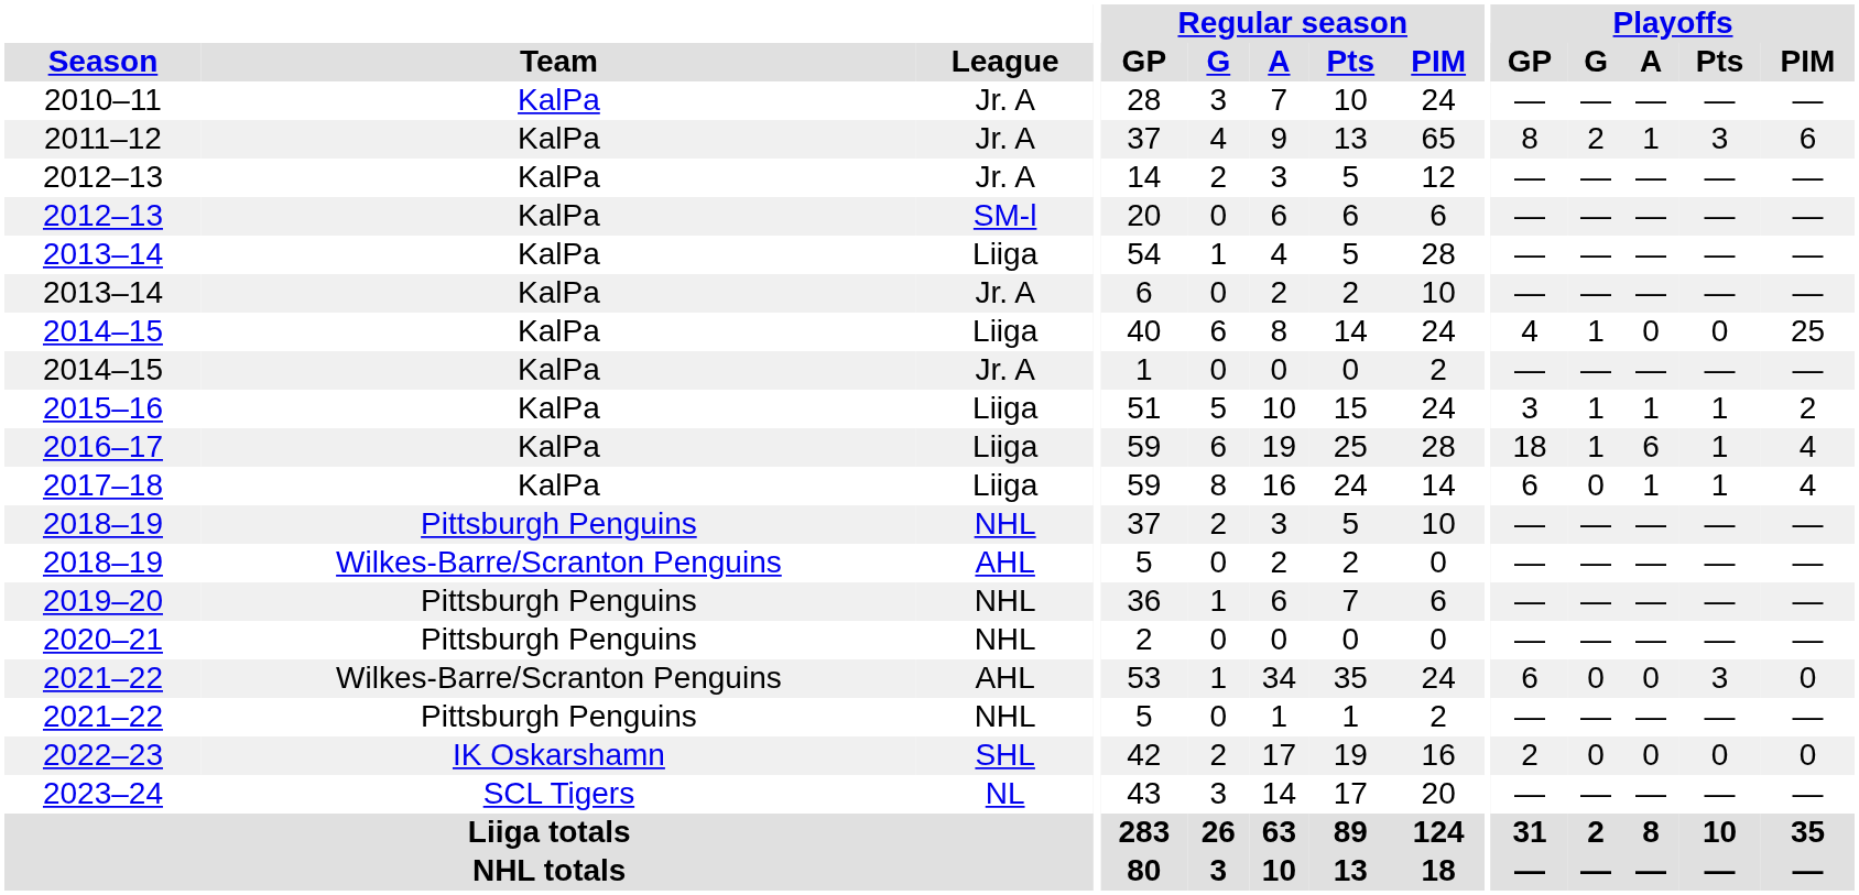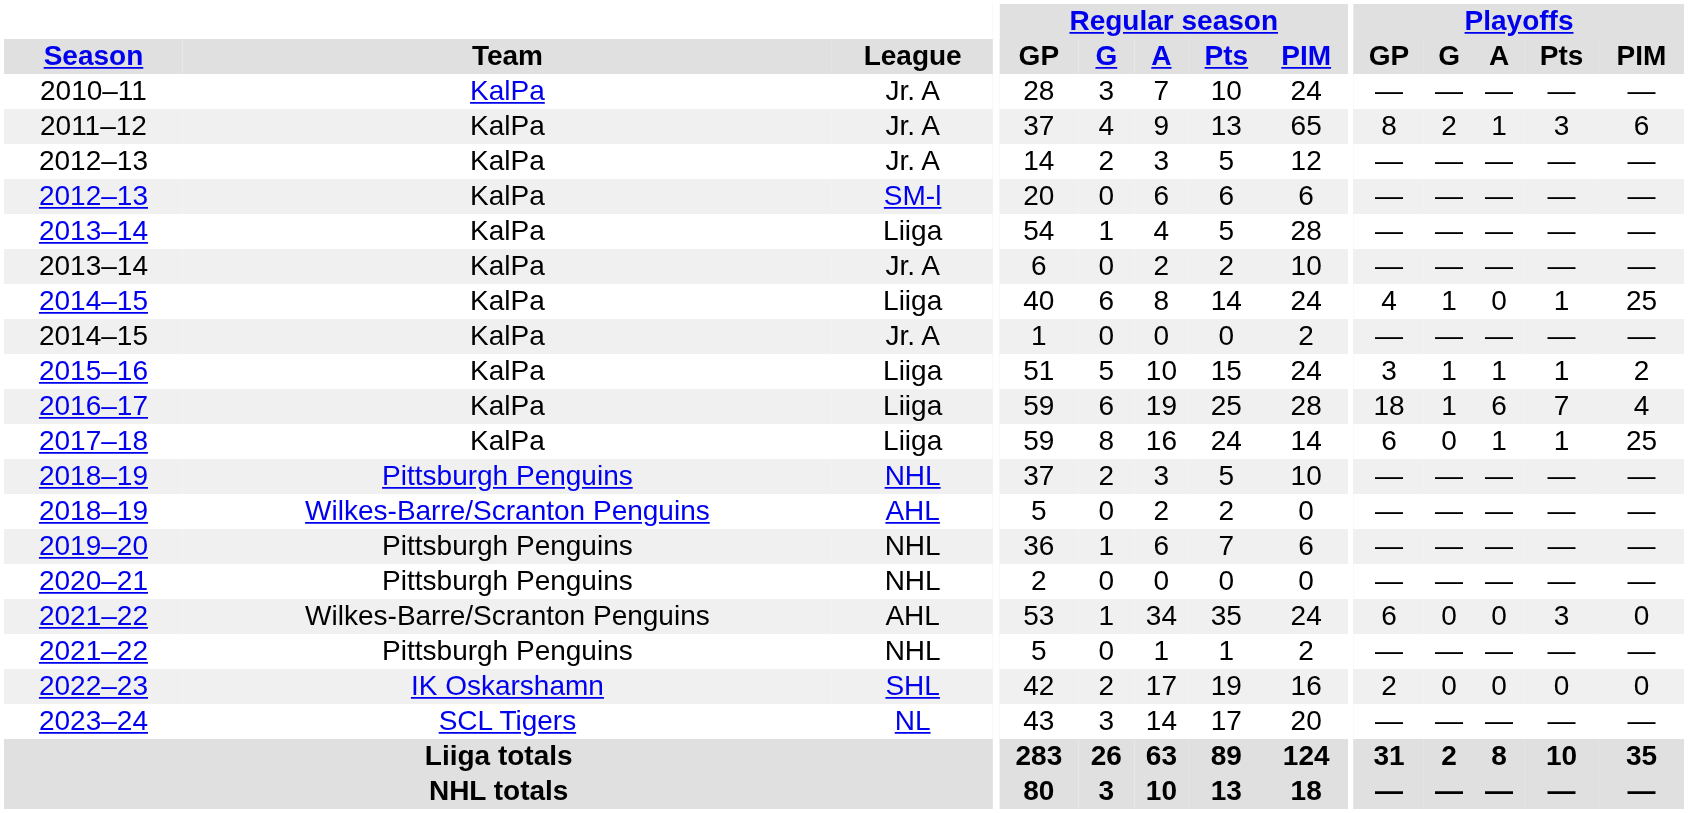2014–15 / Liiga | Playoffs / Pts: 0 -> 1
2016–17 | Playoffs / Pts: 1 -> 7
2017–18 | Playoffs / PIM: 4 -> 25
